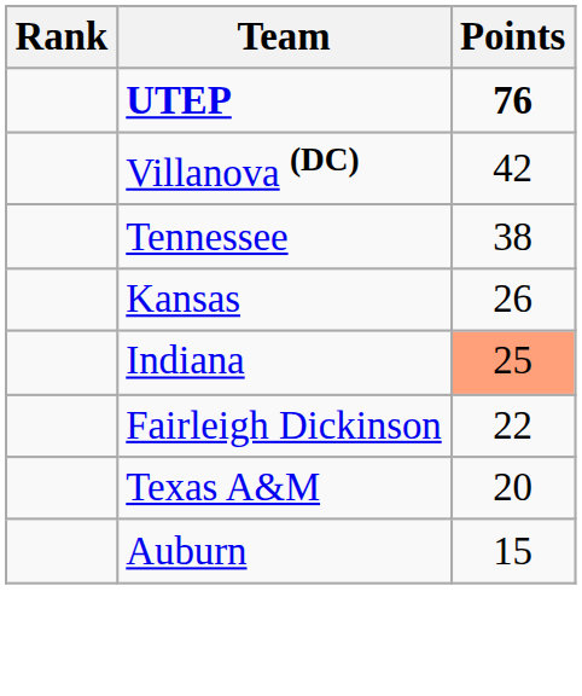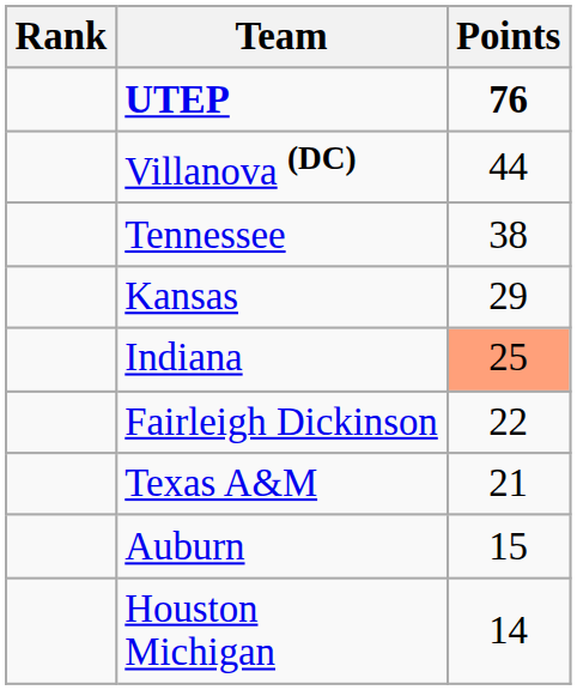Villanova (DC) | Points: 42 -> 44
Kansas | Points: 26 -> 29
Texas A&M | Points: 20 -> 21
+ row: Houston Michigan | 14
